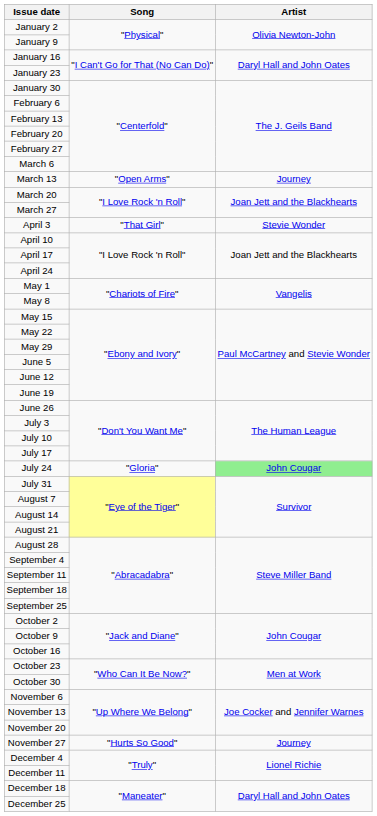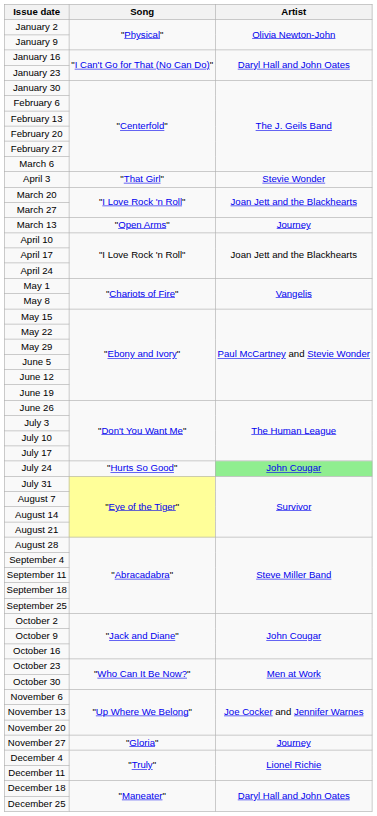rows swapped: March 13 <-> April 3
July 24 | Song: "Gloria" -> "Hurts So Good"
November 27 | Song: "Hurts So Good" -> "Gloria"
